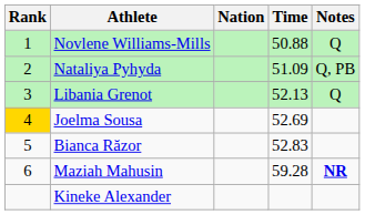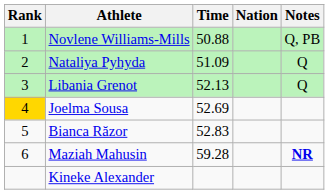columns swapped: Nation <-> Time
Novlene Williams-Mills | Notes: Q -> Q, PB
Nataliya Pyhyda | Notes: Q, PB -> Q
